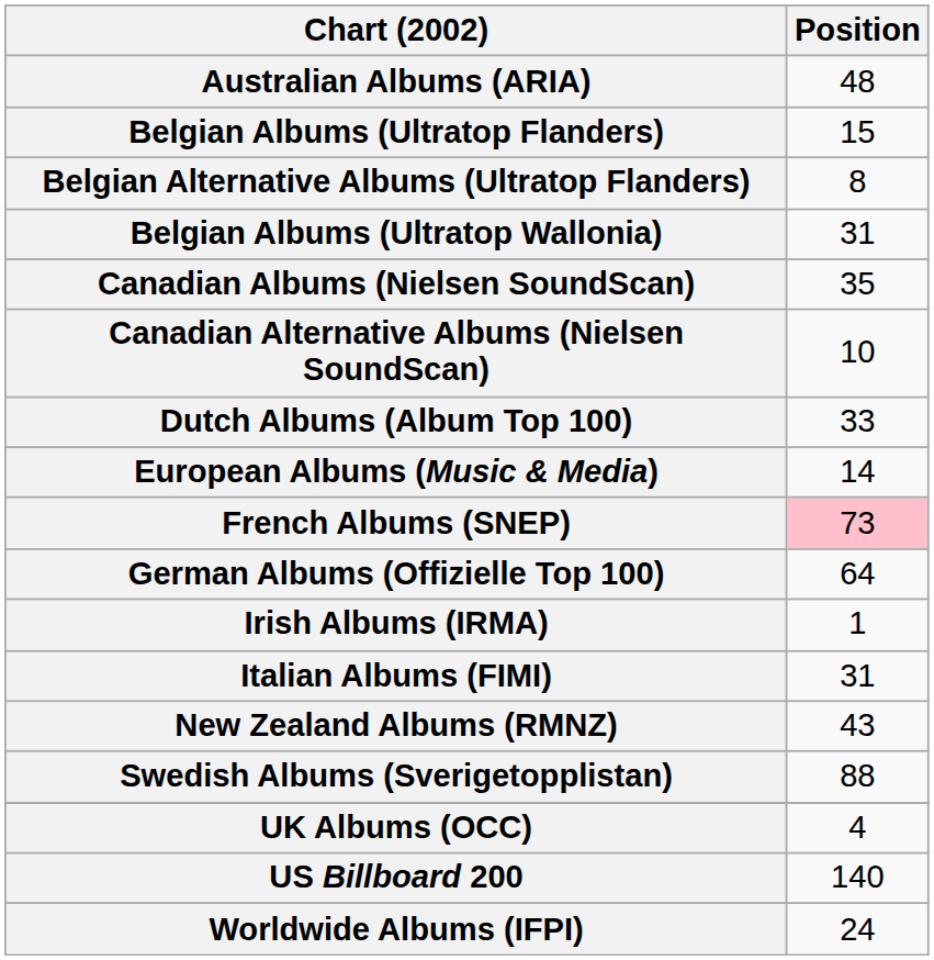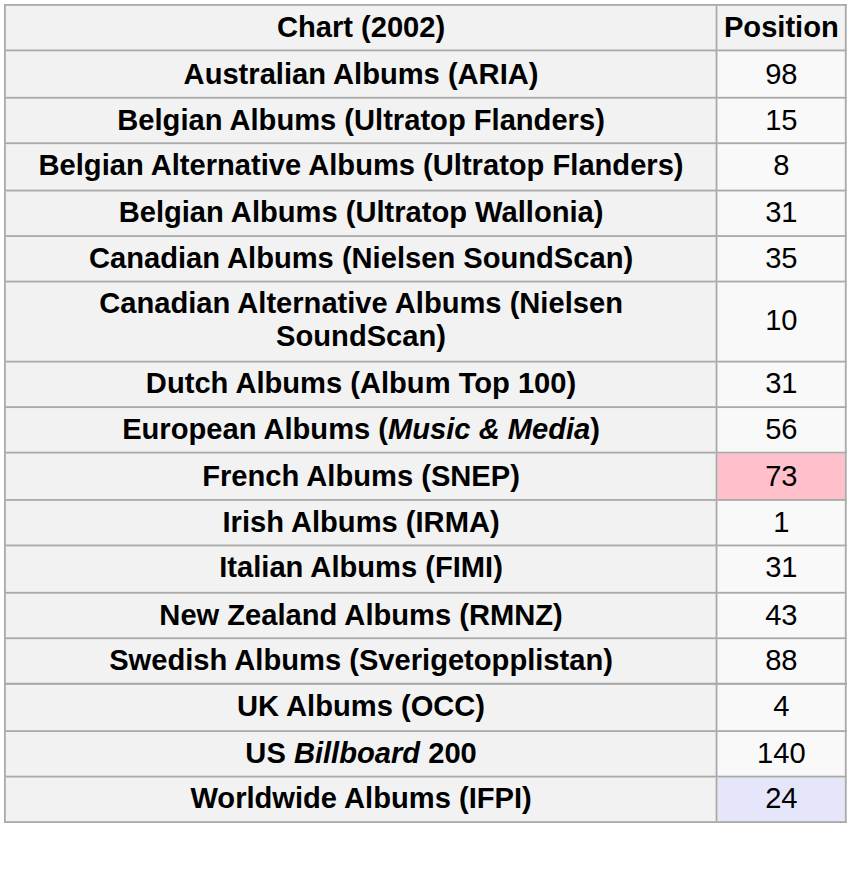Australian Albums (ARIA) | Position: 48 -> 98
Dutch Albums (Album Top 100) | Position: 33 -> 31
European Albums (Music & Media) | Position: 14 -> 56
- row: German Albums (Offizielle Top 100) | 64
Worldwide Albums (IFPI) | Position: no background -> lavender background
